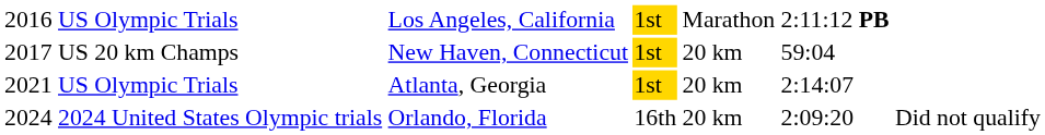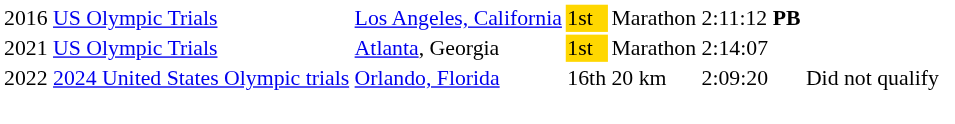- row: 2017 | US 20 km Champs | New Haven, Connecticut | 1st | 20 km | 59:04
US Olympic Trials / Atlanta, Georgia | column 5: 20 km -> Marathon
2024 United States Olympic trials | column 1: 2024 -> 2022
